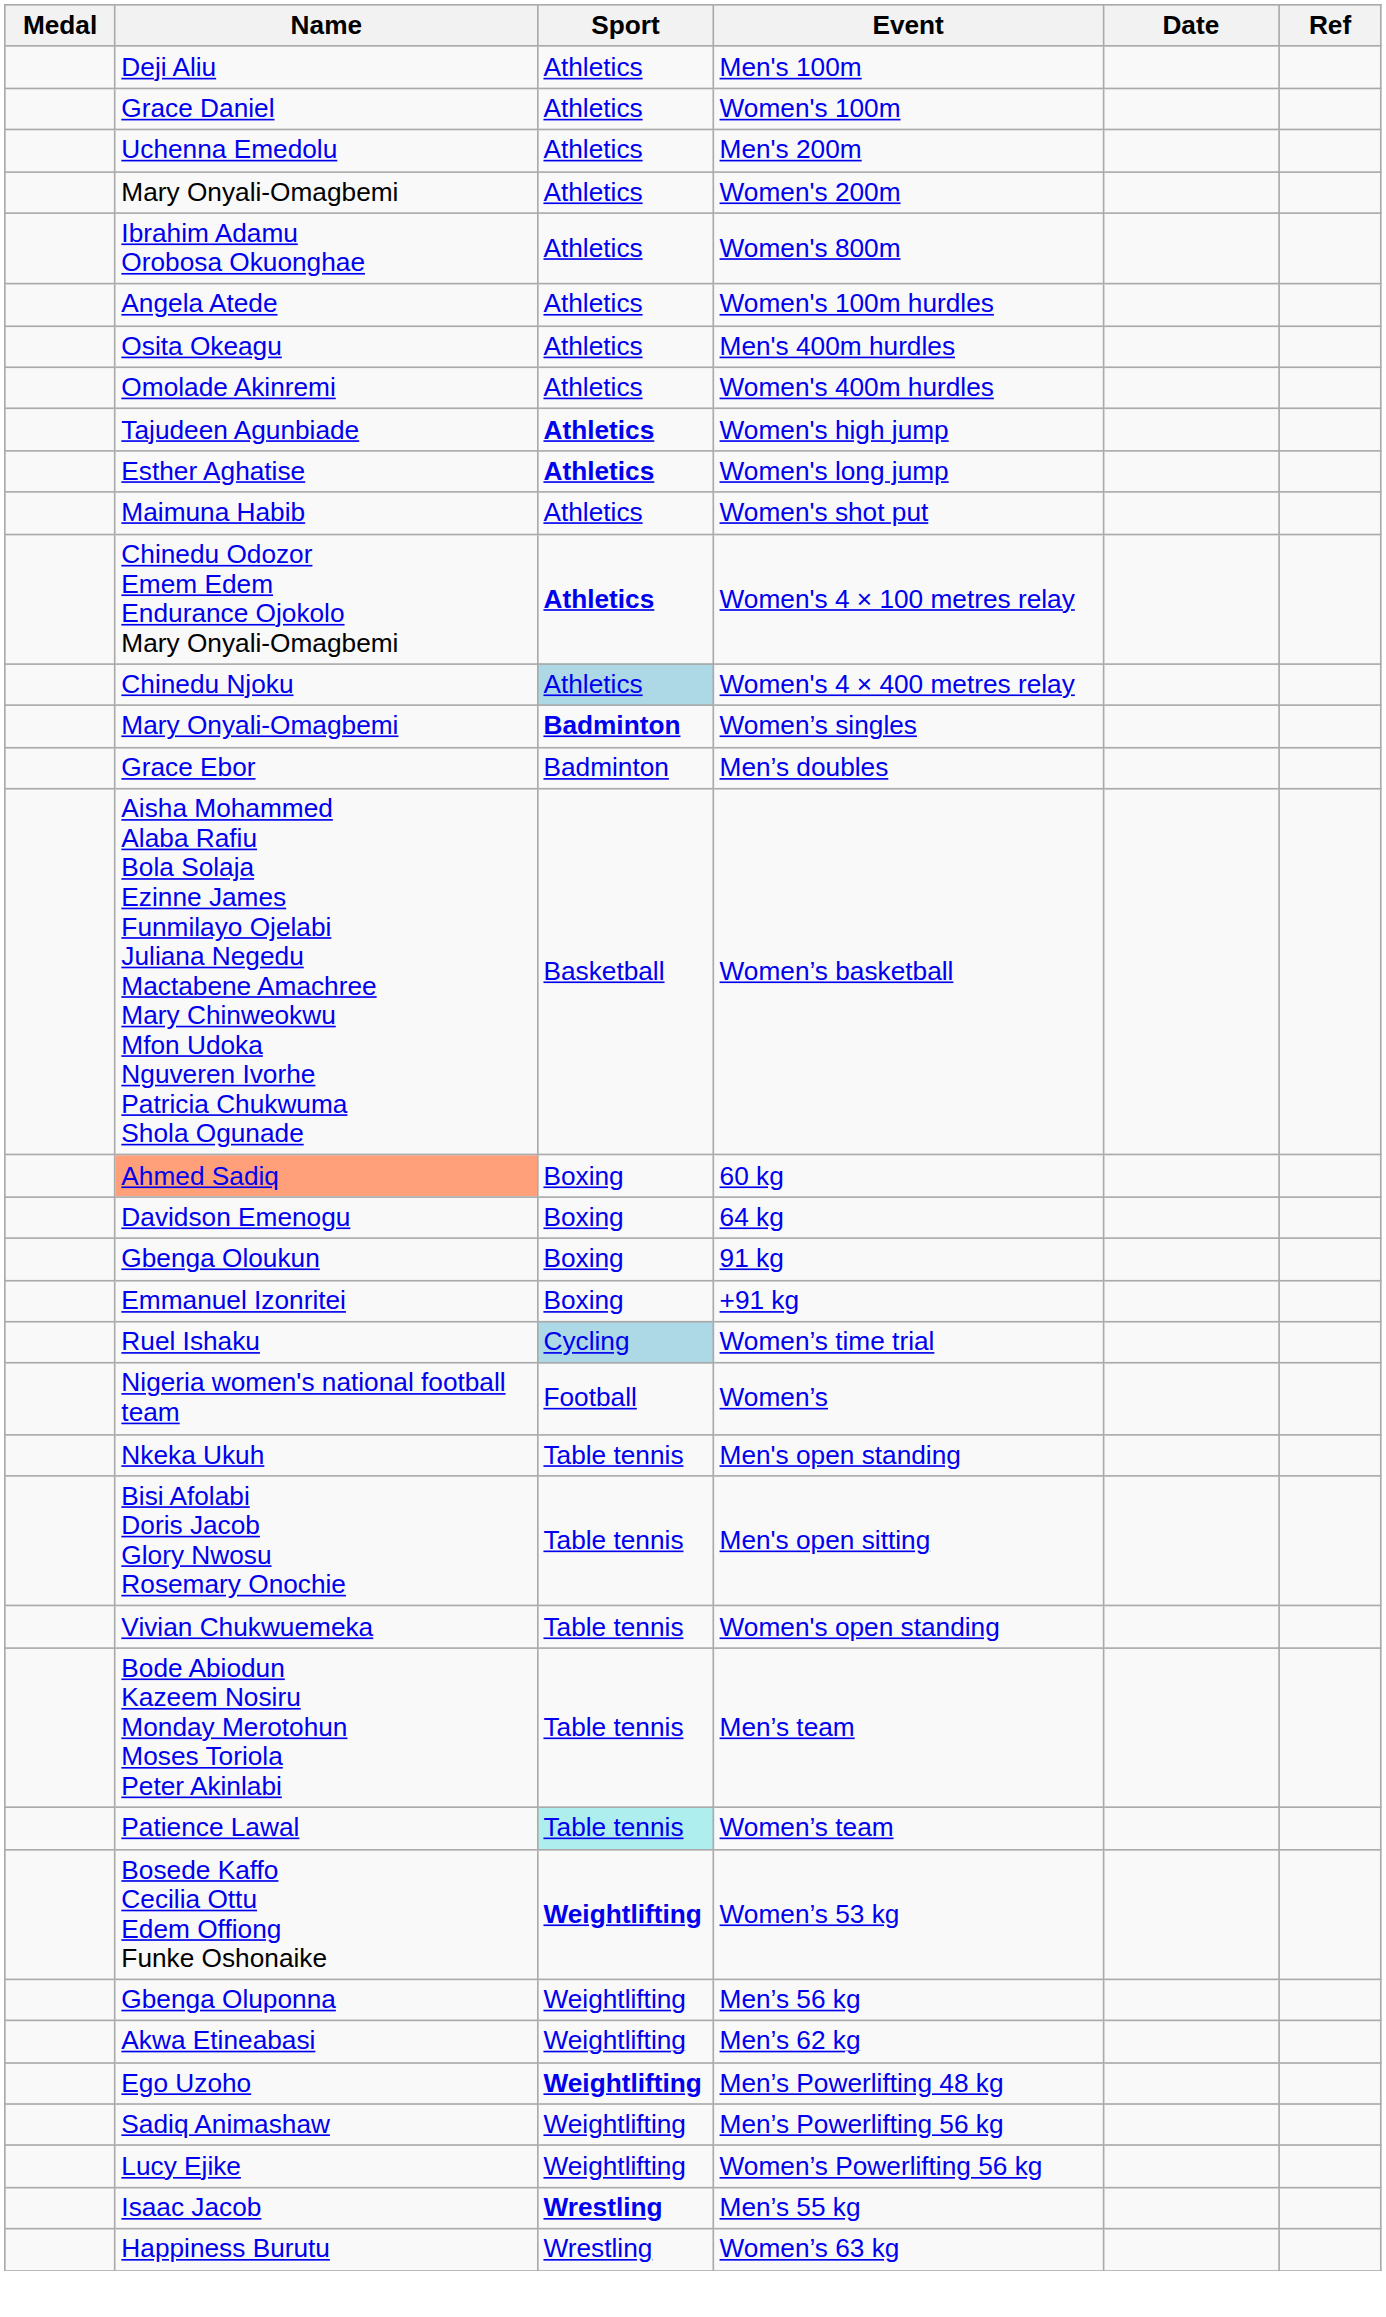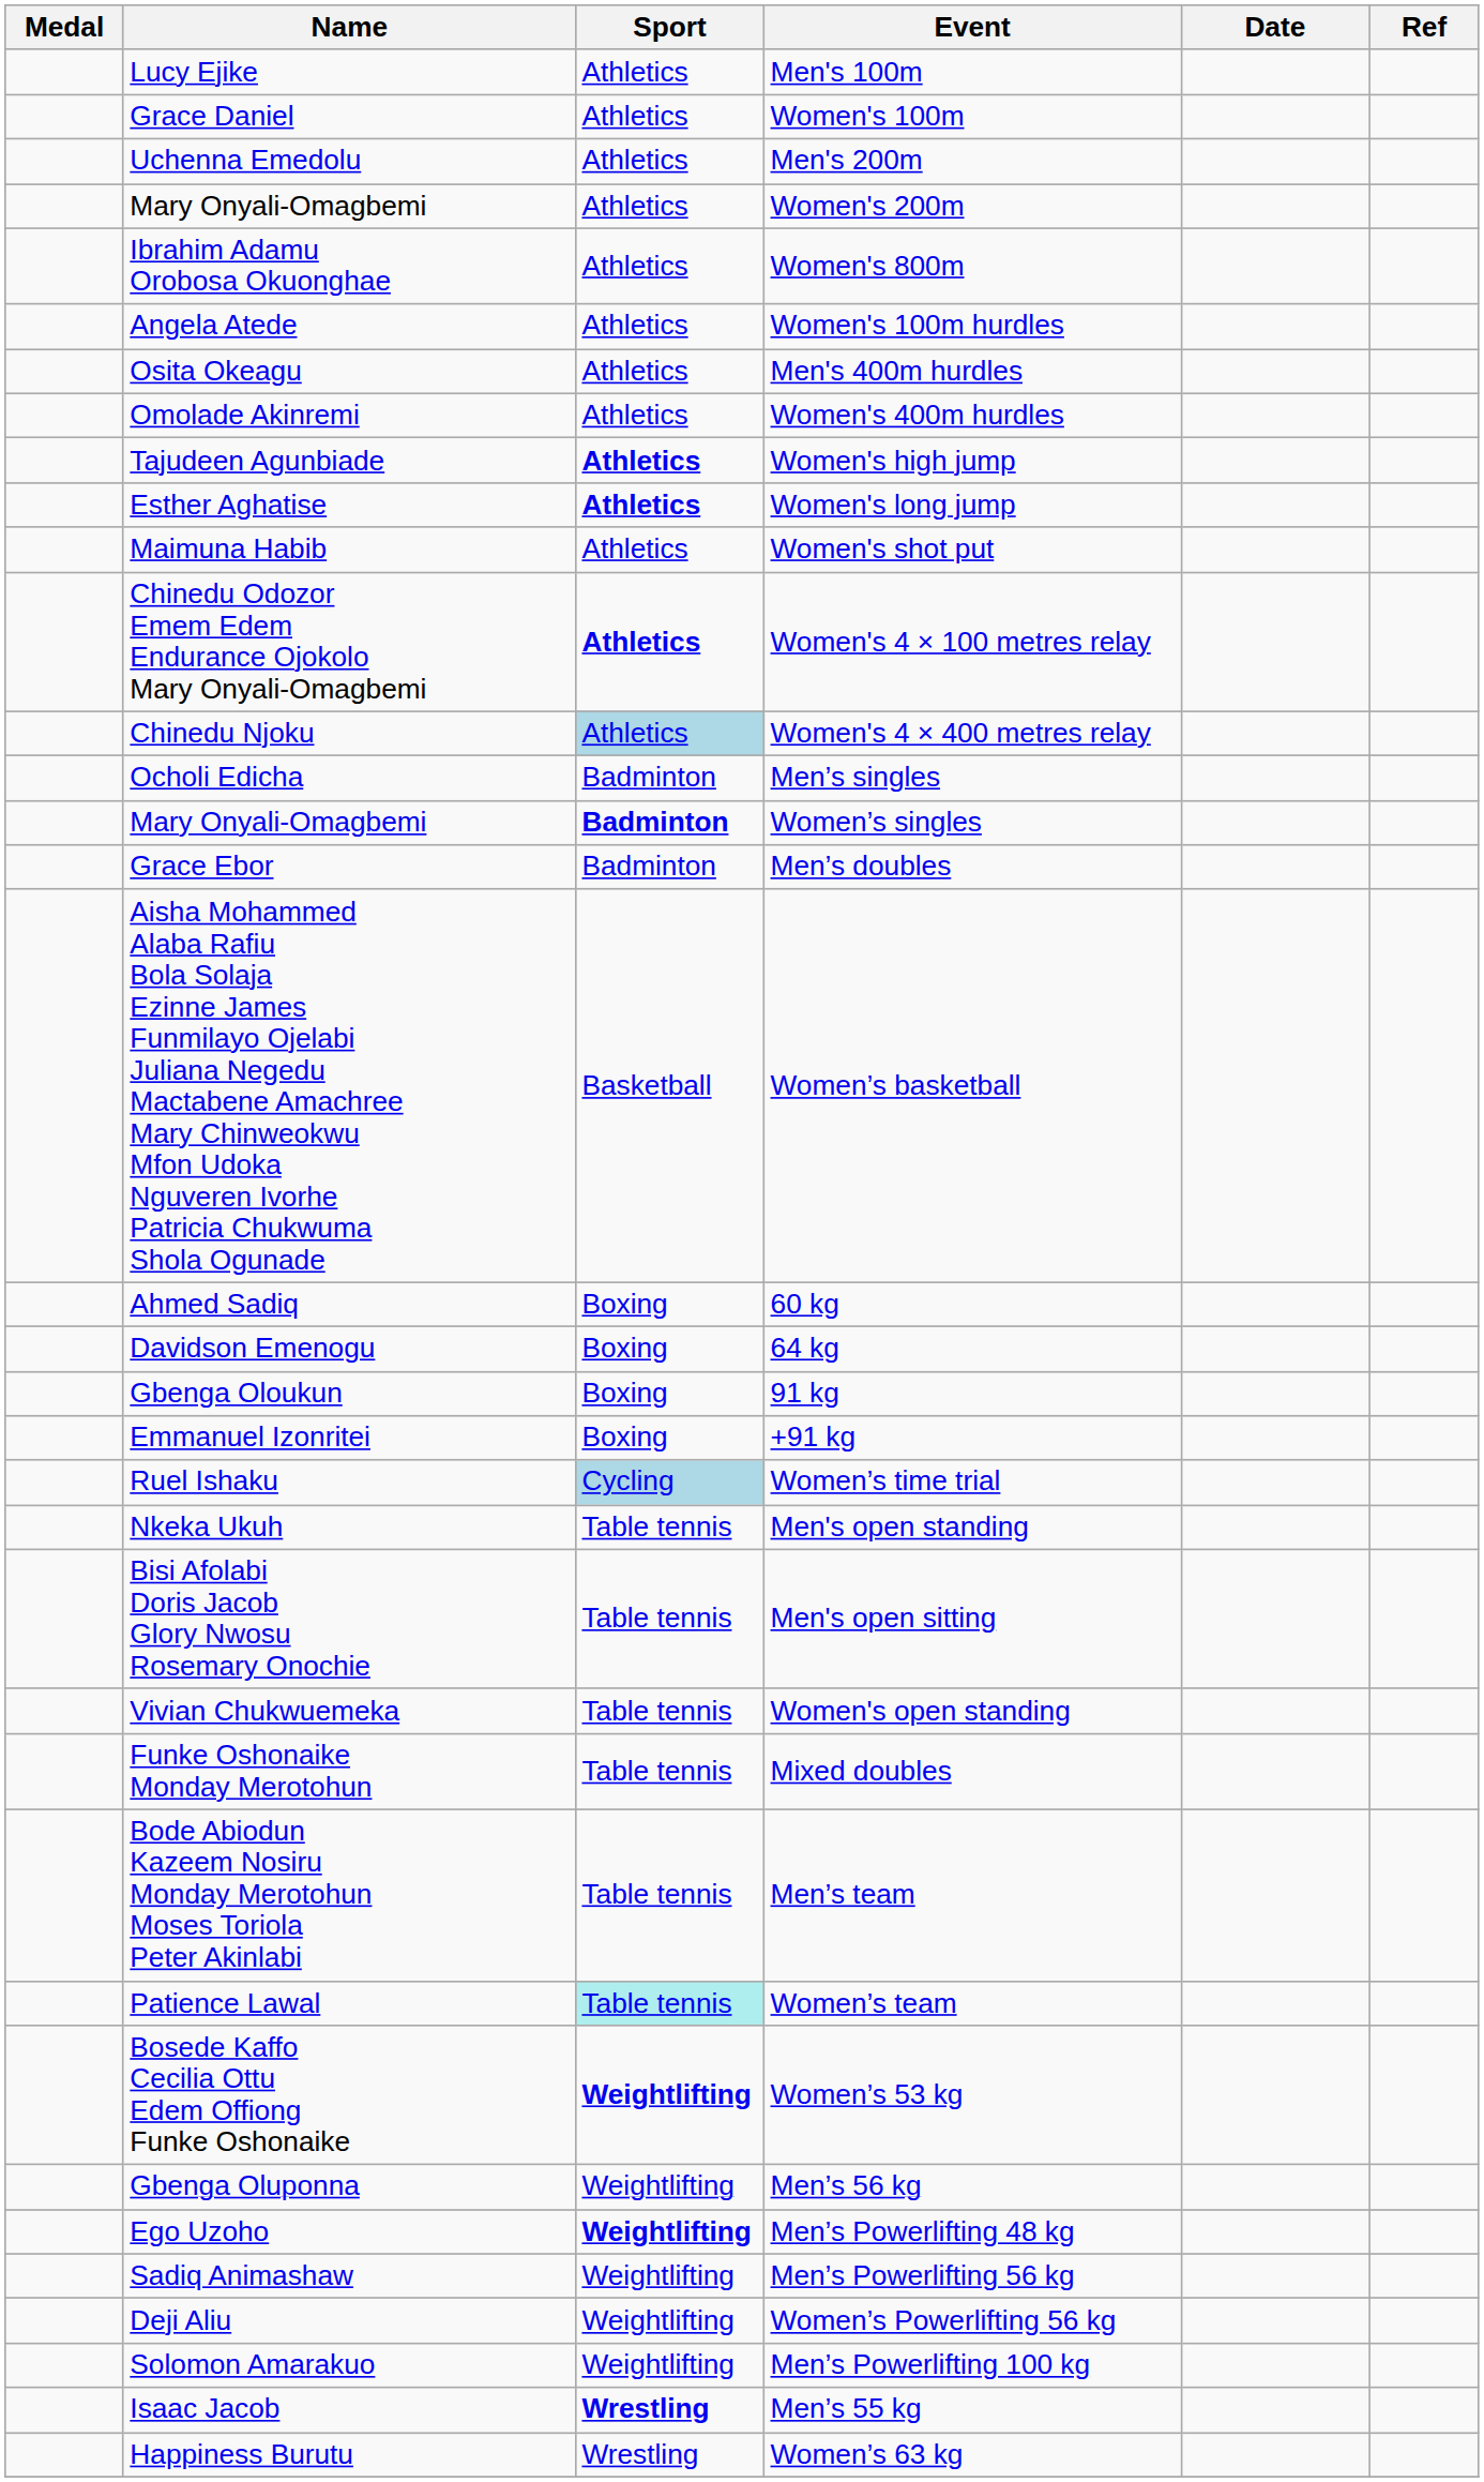Men's 100m | Name: Deji Aliu -> Lucy Ejike
+ row: Ocholi Edicha | Badminton | Men’s singles
60 kg | Name: lightsalmon background -> no background
- row: Nigeria women's national football team | Football | Women’s
+ row: Funke Oshonaike Monday Merotohun | Table tennis | Mixed doubles
- row: Akwa Etineabasi | Weightlifting | Men’s 62 kg
Women’s Powerlifting 56 kg | Name: Lucy Ejike -> Deji Aliu
+ row: Solomon Amarakuo | Weightlifting | Men’s Powerlifting 100 kg
